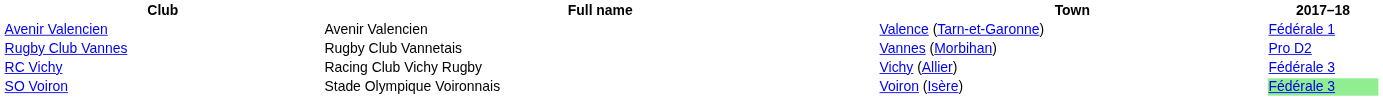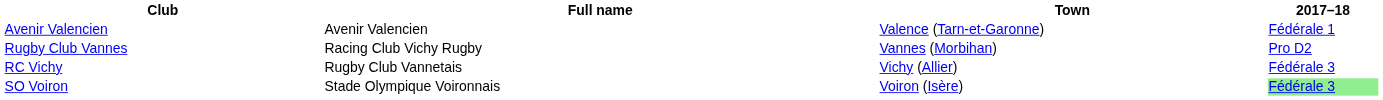Rugby Club Vannes | Full name: Rugby Club Vannetais -> Racing Club Vichy Rugby
RC Vichy | Full name: Racing Club Vichy Rugby -> Rugby Club Vannetais
